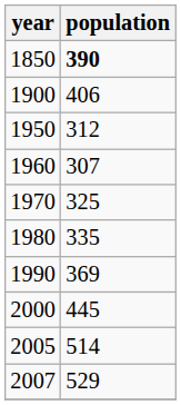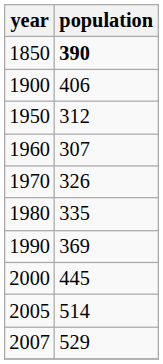1970 | population: 325 -> 326
